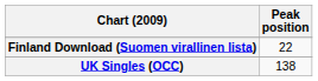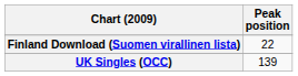UK Singles (OCC) | Peak position: 138 -> 139
